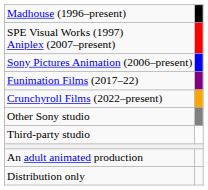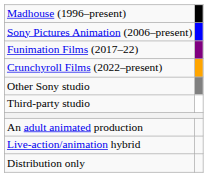- row: SPE Visual Works (1997) Aniplex (2007–present)
+ row: Live-action/animation hybrid
